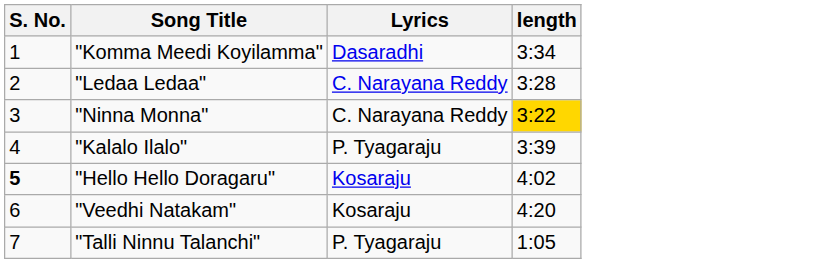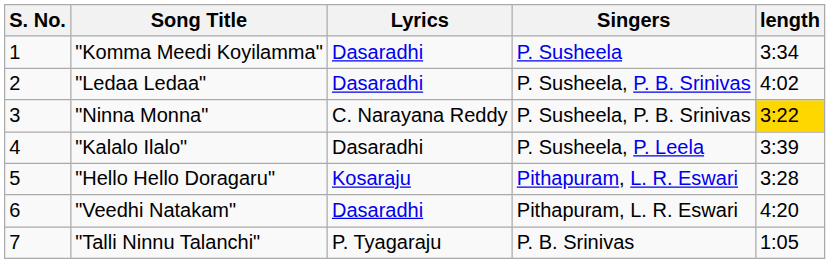+ column: Singers | P. Susheela | P. Susheela, P. B. Srinivas | P. Susheela, P. B. Srinivas | P. Susheela, P. Leela | Pithapuram, L. R. Eswari | Pithapuram, L. R. Eswari | P. B. Srinivas
"Ledaa Ledaa" | Lyrics: C. Narayana Reddy -> Dasaradhi
"Ledaa Ledaa" | length: 3:28 -> 4:02
"Kalalo Ilalo" | Lyrics: P. Tyagaraju -> Dasaradhi
"Hello Hello Doragaru" | S. No.: bold -> normal
"Hello Hello Doragaru" | length: 4:02 -> 3:28
"Veedhi Natakam" | Lyrics: Kosaraju -> Dasaradhi
